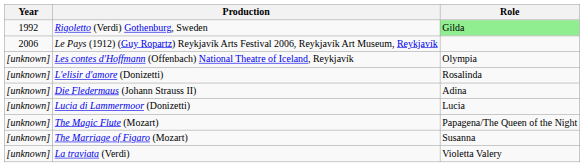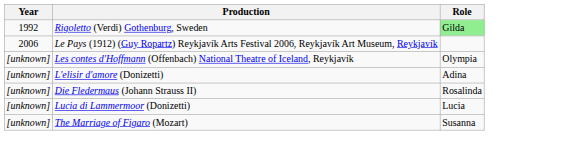L'elisir d'amore (Donizetti) | Role: Rosalinda -> Adina
Die Fledermaus (Johann Strauss II) | Role: Adina -> Rosalinda
- row: [unknown] | The Magic Flute (Mozart) | Papagena/The Queen of the Night
- row: [unknown] | La traviata (Verdi) | Violetta Valery
